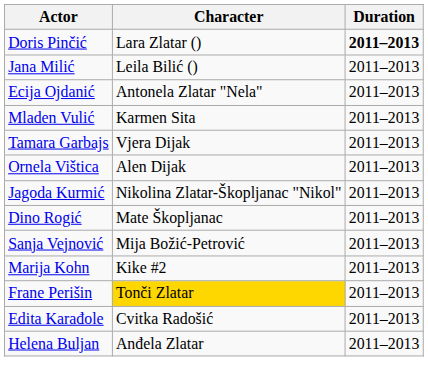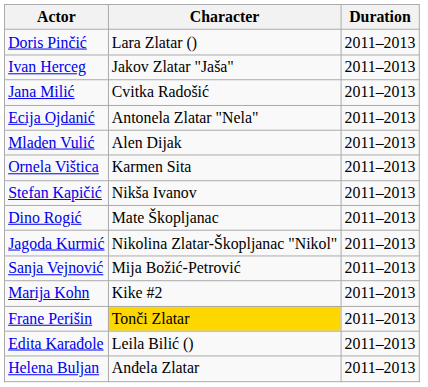Doris Pinčić | Duration: bold -> normal
+ row: Ivan Herceg | Jakov Zlatar "Jaša" | 2011–2013
Jana Milić | Character: Leila Bilić () -> Cvitka Radošić
Mladen Vulić | Character: Karmen Sita -> Alen Dijak
- row: Tamara Garbajs | Vjera Dijak | 2011–2013
Ornela Vištica | Character: Alen Dijak -> Karmen Sita
+ row: Stefan Kapičić | Nikša Ivanov | 2011–2013
rows swapped: Jagoda Kurmić <-> Dino Rogić
Edita Karađole | Character: Cvitka Radošić -> Leila Bilić ()
